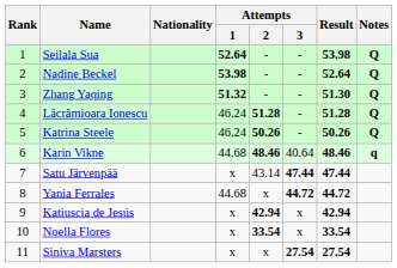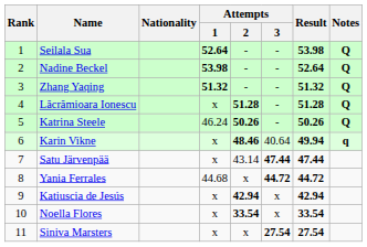Zhang Yaqing | Result: 51.30 -> 51.32
Lăcrămioara Ionescu | Attempts / 1: 46.24 -> x
Karin Vikne | Attempts / 1: 44.68 -> x
Karin Vikne | Result: 48.46 -> 49.94
